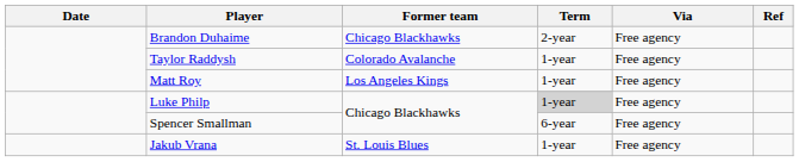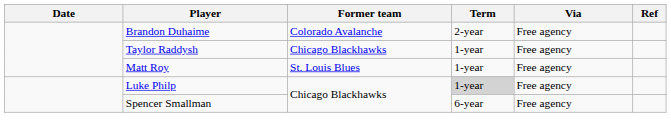Brandon Duhaime | Former team: Chicago Blackhawks -> Colorado Avalanche
Taylor Raddysh | Former team: Colorado Avalanche -> Chicago Blackhawks
Matt Roy | Former team: Los Angeles Kings -> St. Louis Blues
- row: Jakub Vrana | St. Louis Blues | 1-year | Free agency
